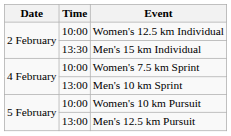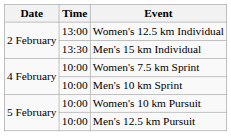Women's 12.5 km Individual | Time: 10:00 -> 13:00
Men's 10 km Sprint | Time: 13:00 -> 10:00
Men's 12.5 km Pursuit | Time: 13:00 -> 10:00
